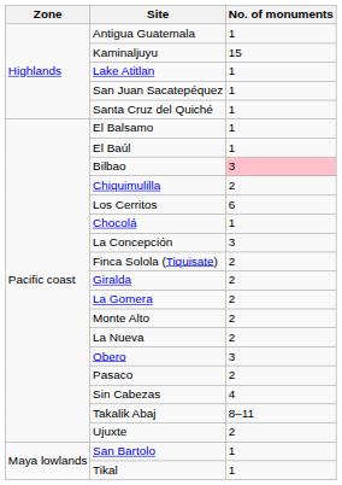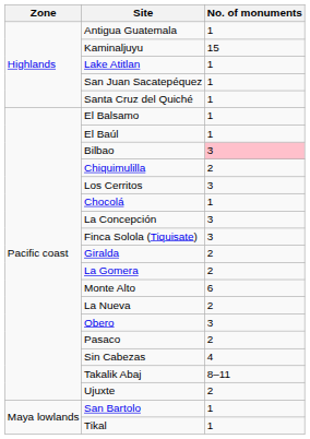Los Cerritos | No. of monuments: 6 -> 3
Finca Solola (Tiquisate) | No. of monuments: 2 -> 3
Monte Alto | No. of monuments: 2 -> 6
